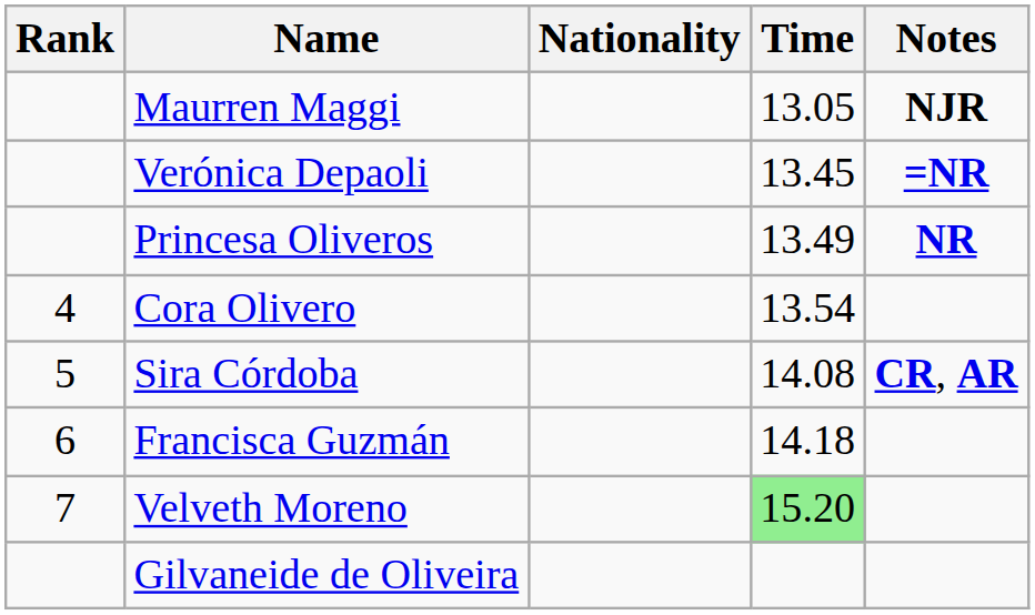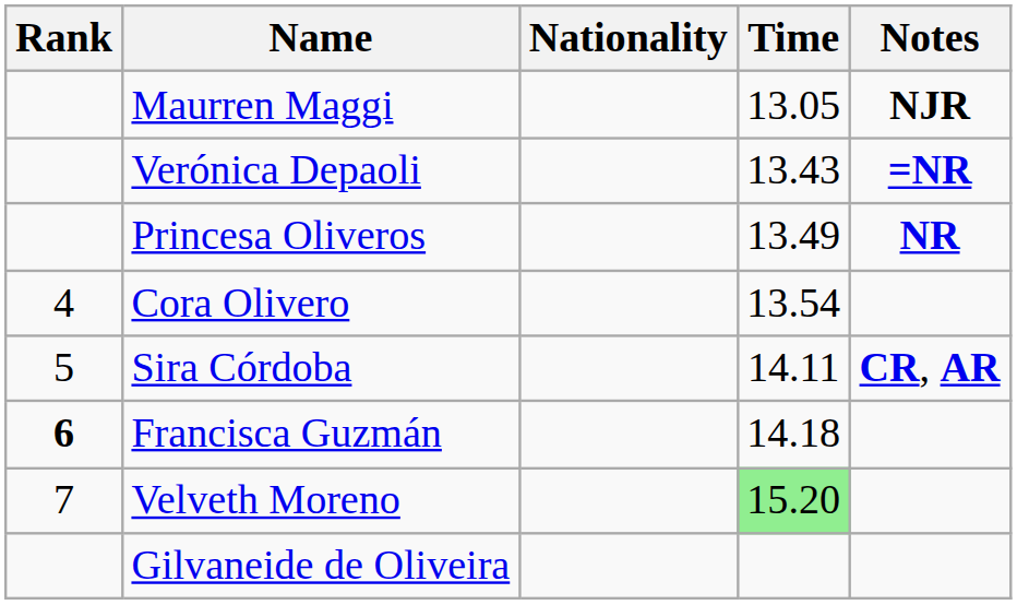Verónica Depaoli | Time: 13.45 -> 13.43
Sira Córdoba | Time: 14.08 -> 14.11
Francisca Guzmán | Rank: normal -> bold
